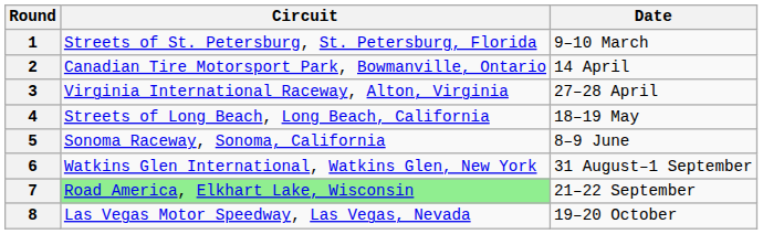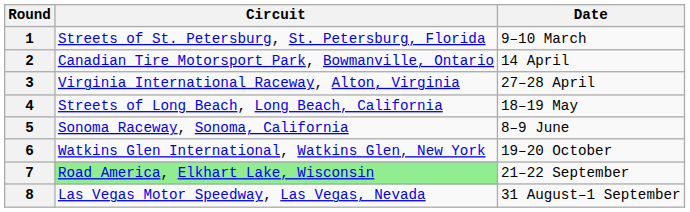6 | Date: 31 August–1 September -> 19–20 October
8 | Date: 19–20 October -> 31 August–1 September
